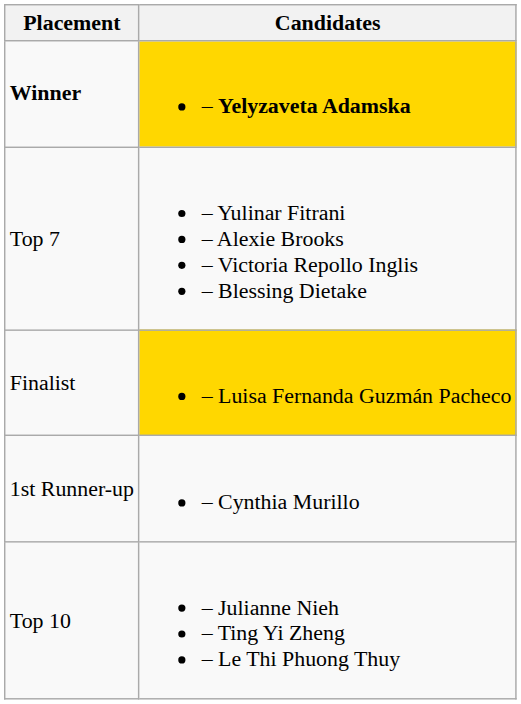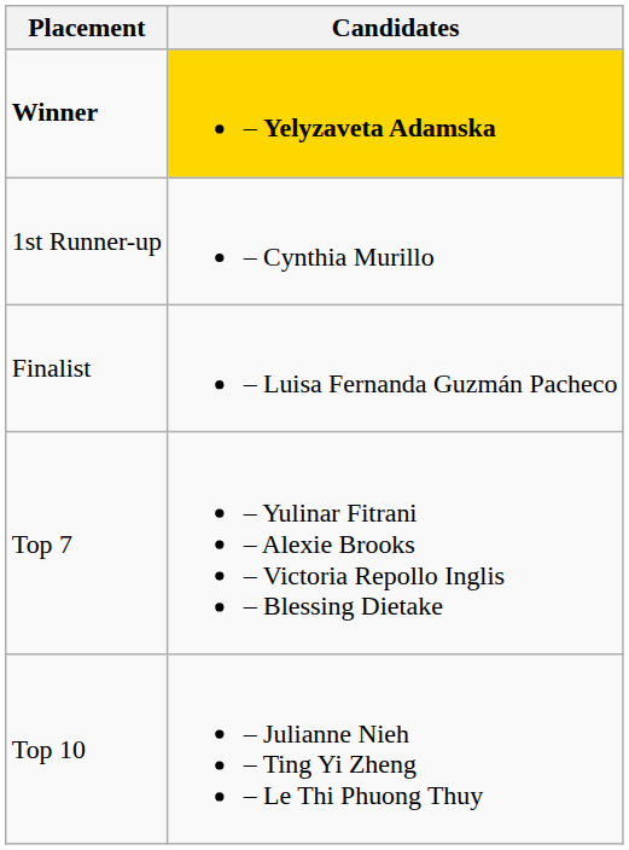rows swapped: 1st Runner-up <-> Top 7
Finalist | Candidates: gold background -> no background
